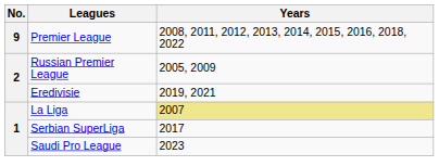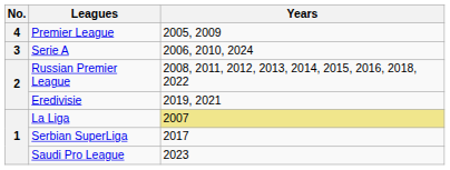Premier League | No.: 9 -> 4
Premier League | Years: 2008, 2011, 2012, 2013, 2014, 2015, 2016, 2018, 2022 -> 2005, 2009
+ row: 3 | Serie A | 2006, 2010, 2024
Russian Premier League | Years: 2005, 2009 -> 2008, 2011, 2012, 2013, 2014, 2015, 2016, 2018, 2022
